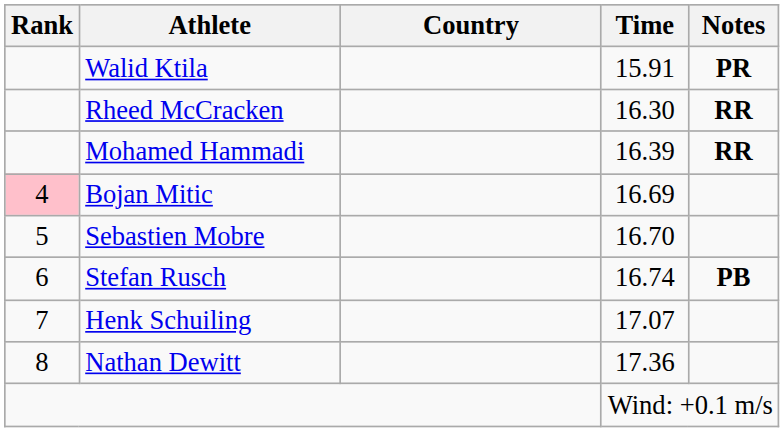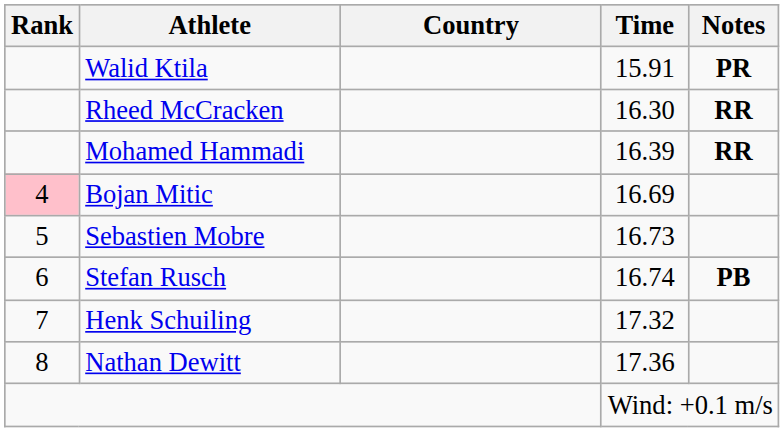Sebastien Mobre | Time: 16.70 -> 16.73
Henk Schuiling | Time: 17.07 -> 17.32
